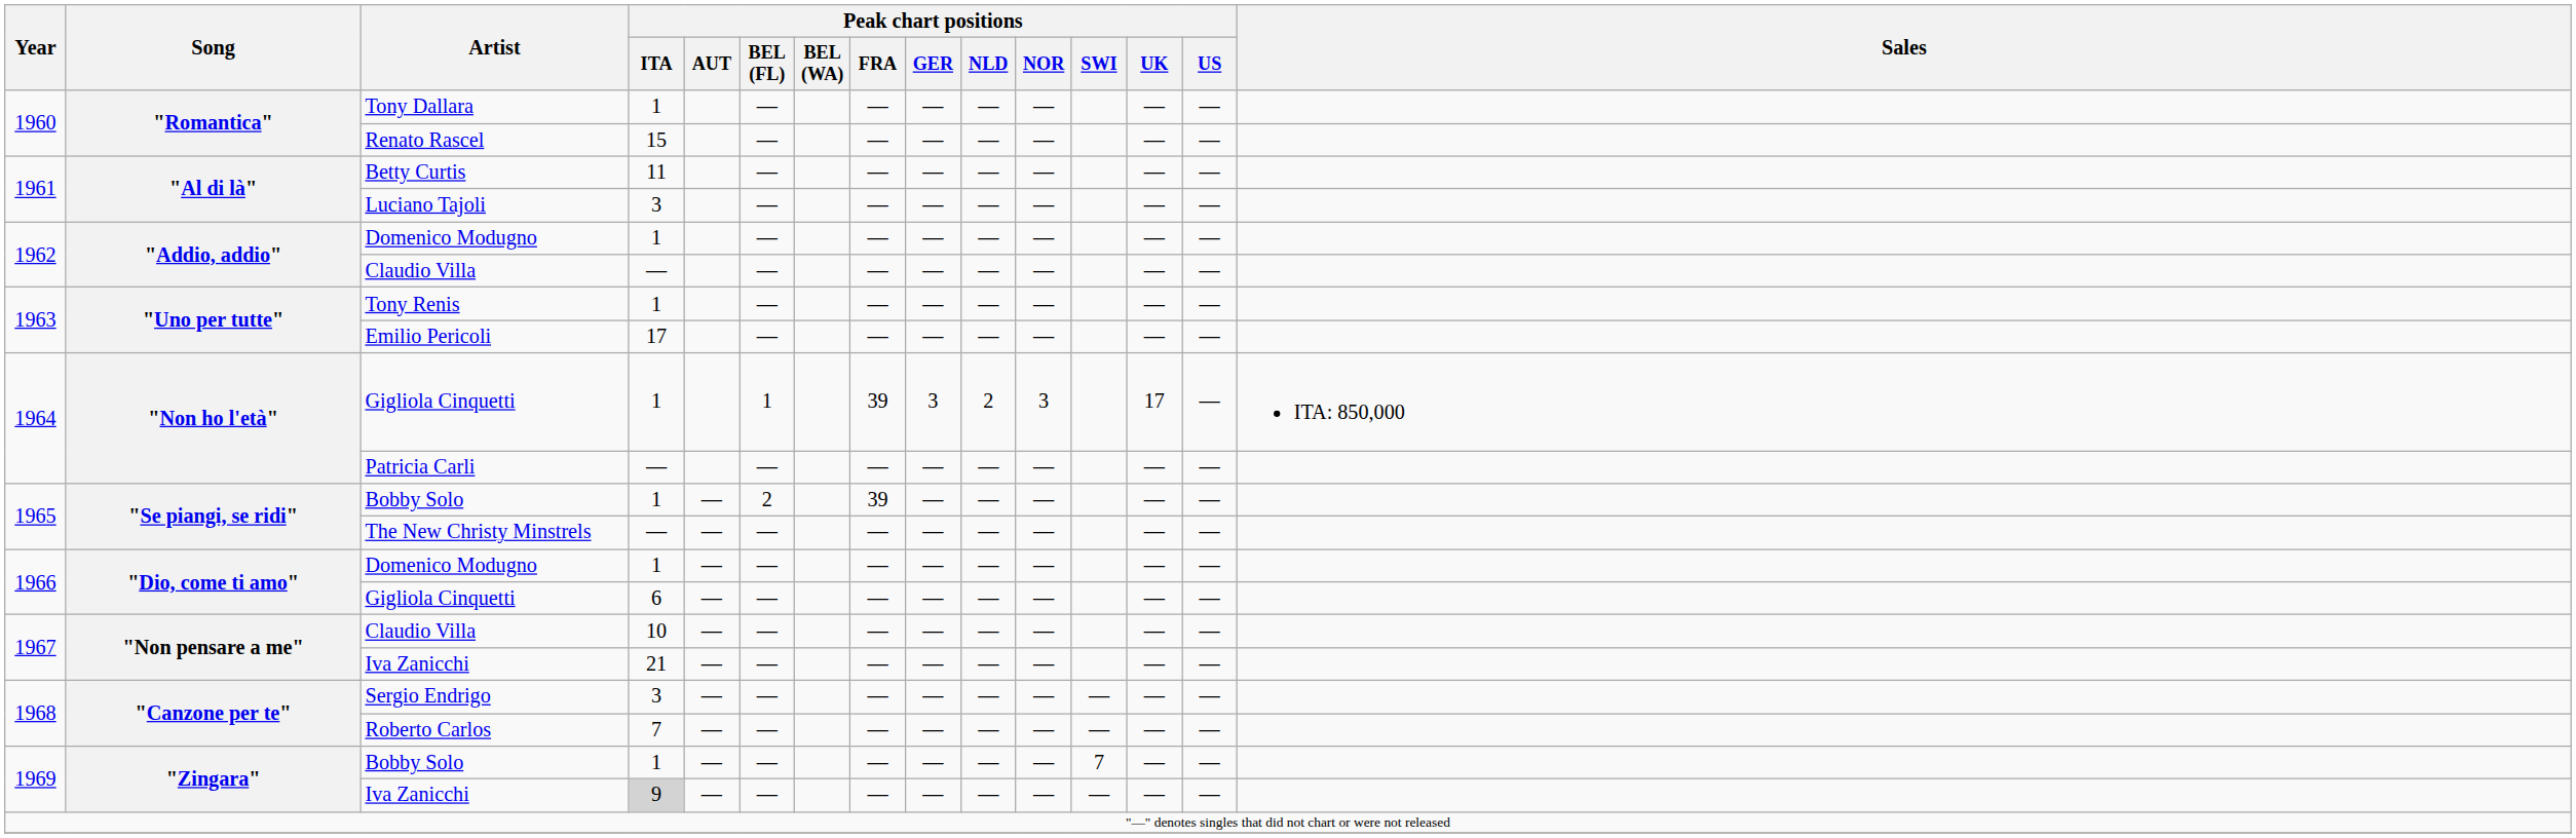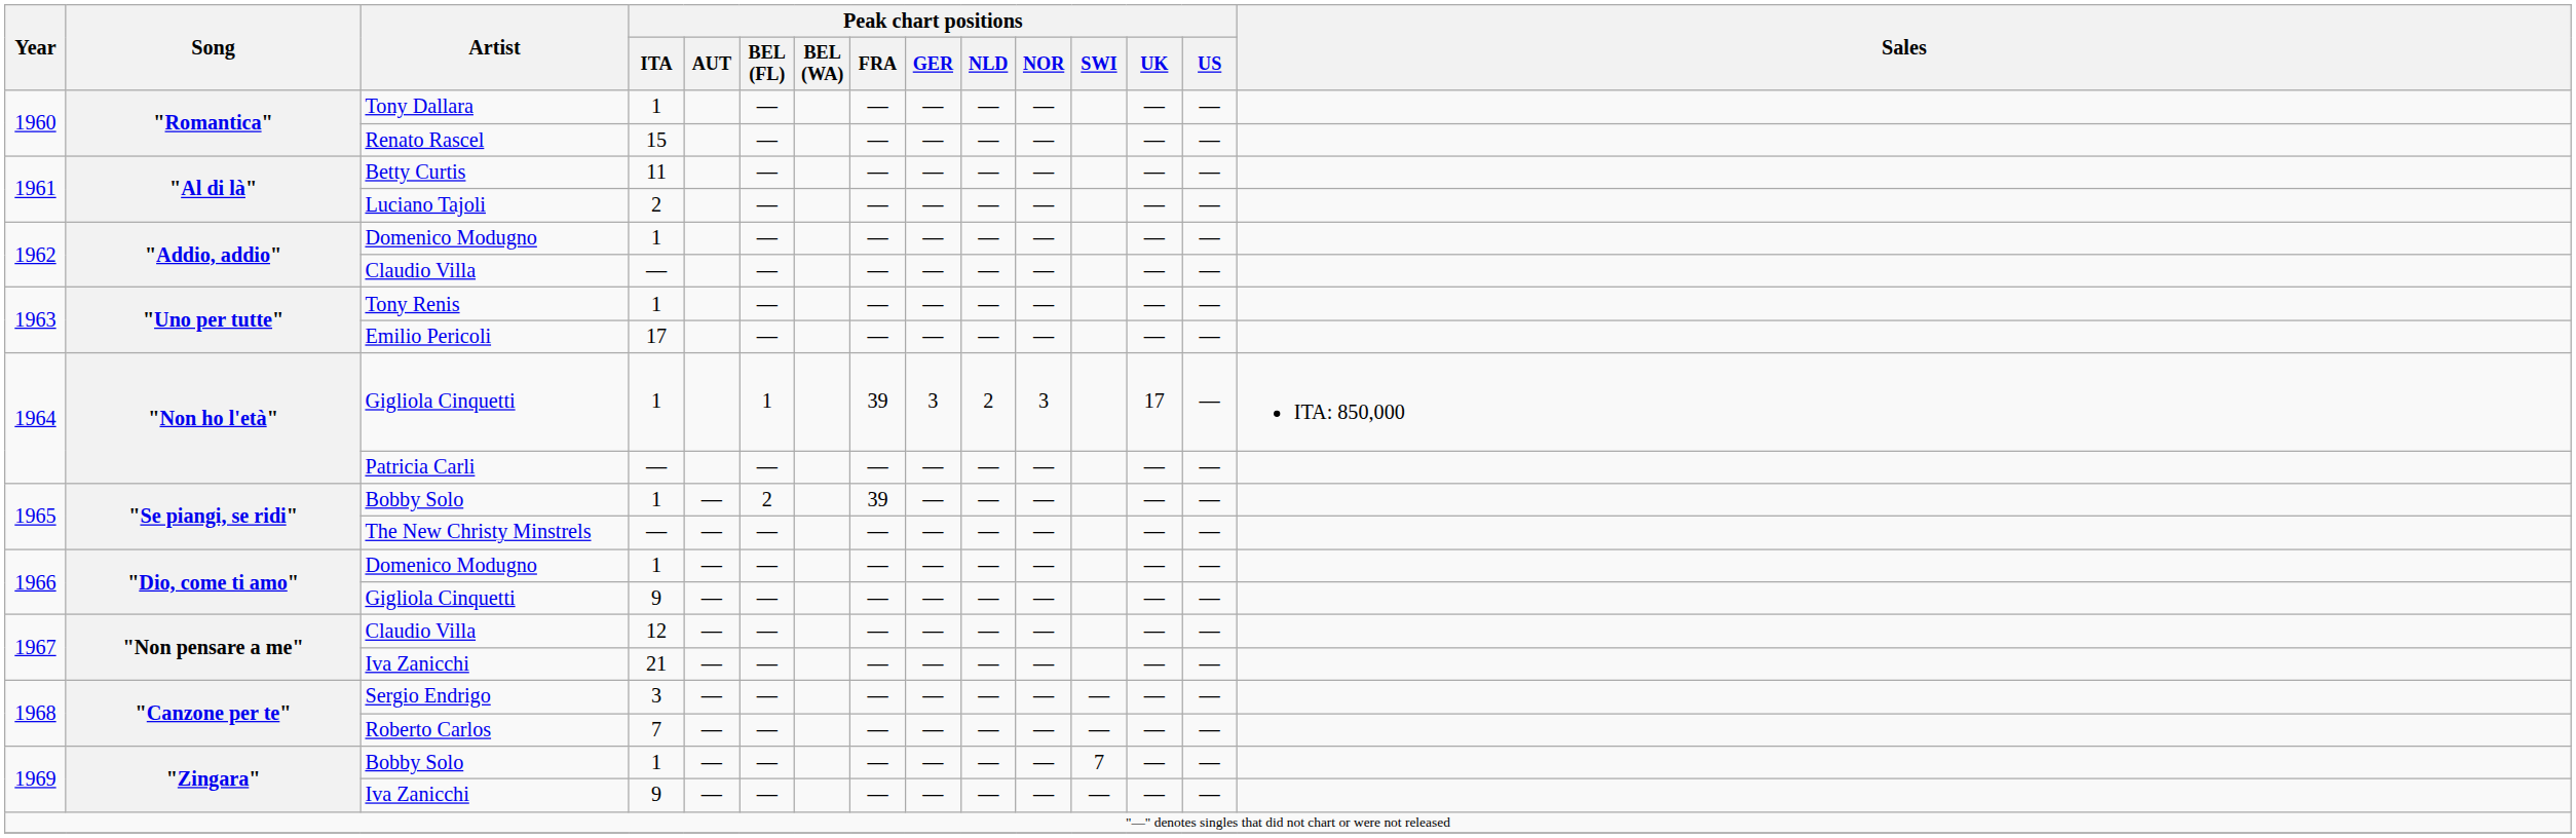Luciano Tajoli | Peak chart positions / ITA: 3 -> 2
1966 / Gigliola Cinquetti | Peak chart positions / ITA: 6 -> 9
1967 / Claudio Villa | Peak chart positions / ITA: 10 -> 12
1969 / Iva Zanicchi | Peak chart positions / ITA: lightgrey background -> no background
